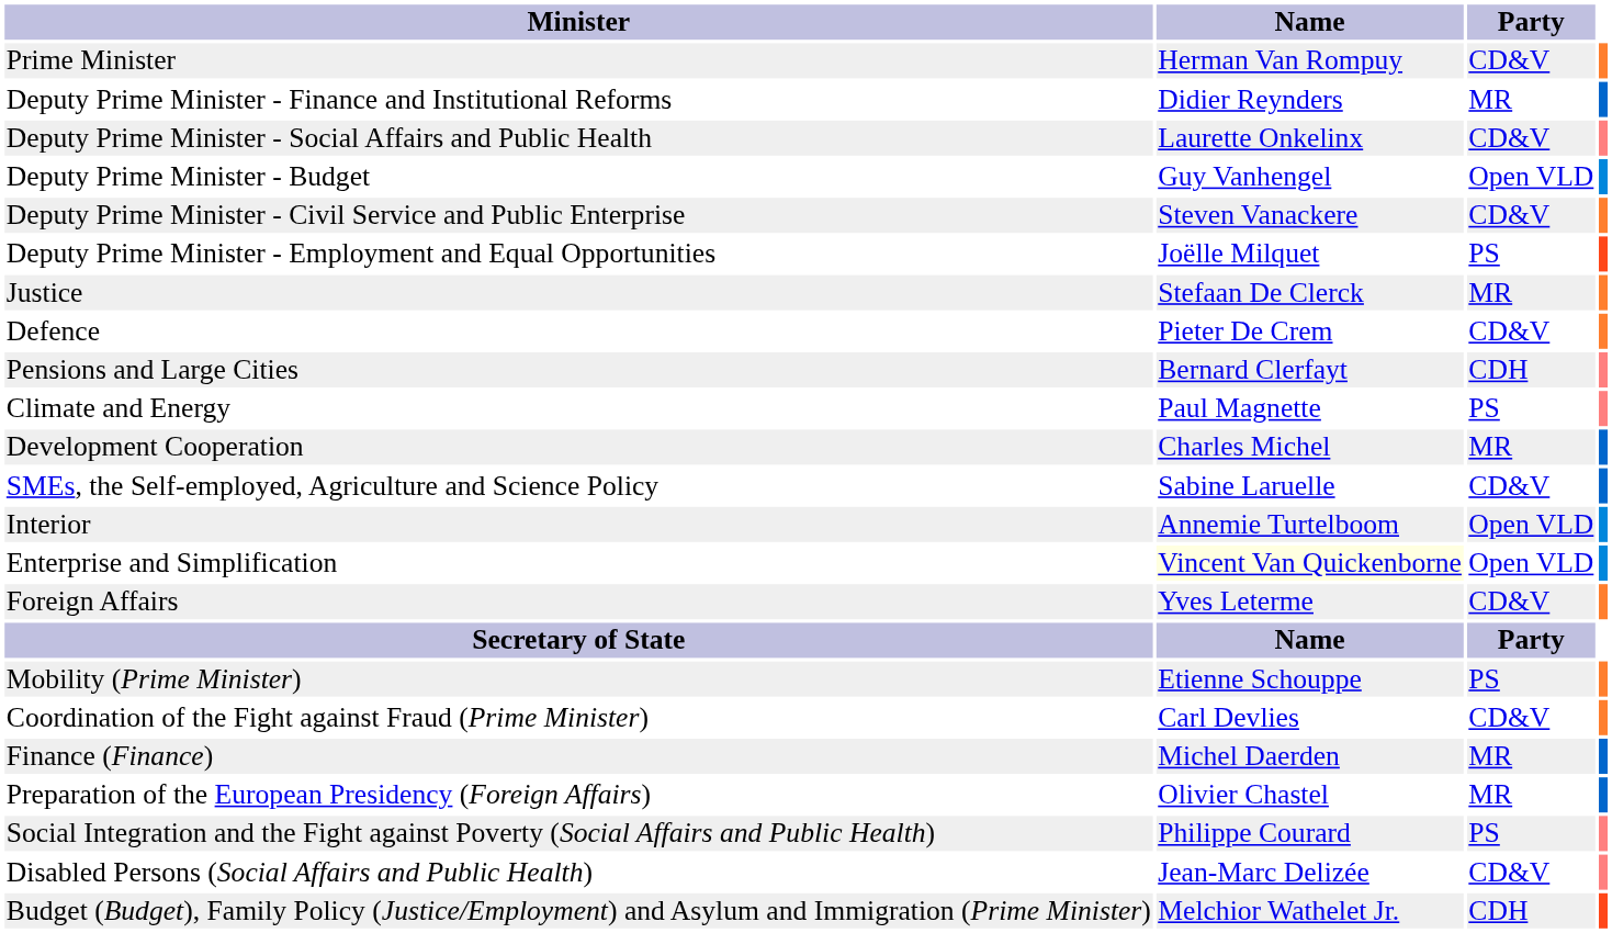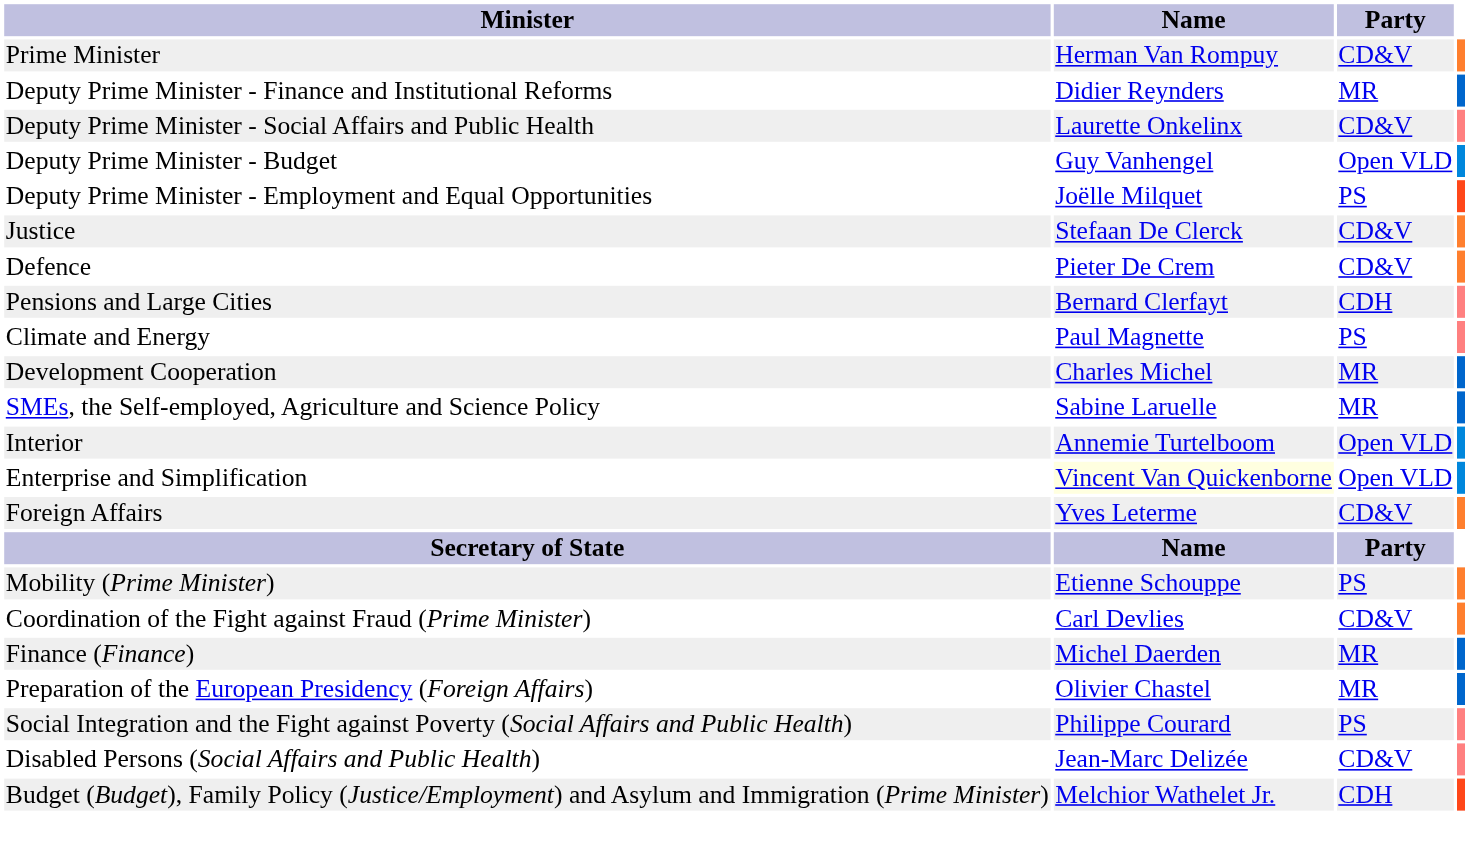- row: Deputy Prime Minister - Civil Service and Public Enterprise | Steven Vanackere | CD&V
Justice | Party: MR -> CD&V
SMEs, the Self-employed, Agriculture and Science Policy | Party: CD&V -> MR
